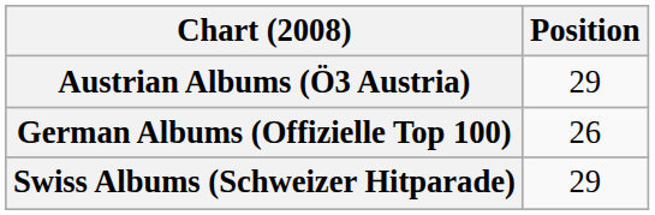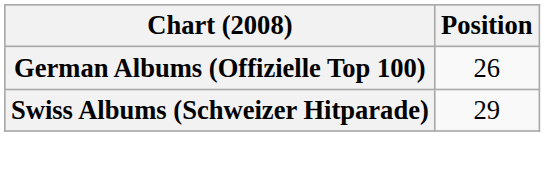- row: Austrian Albums (Ö3 Austria) | 29
